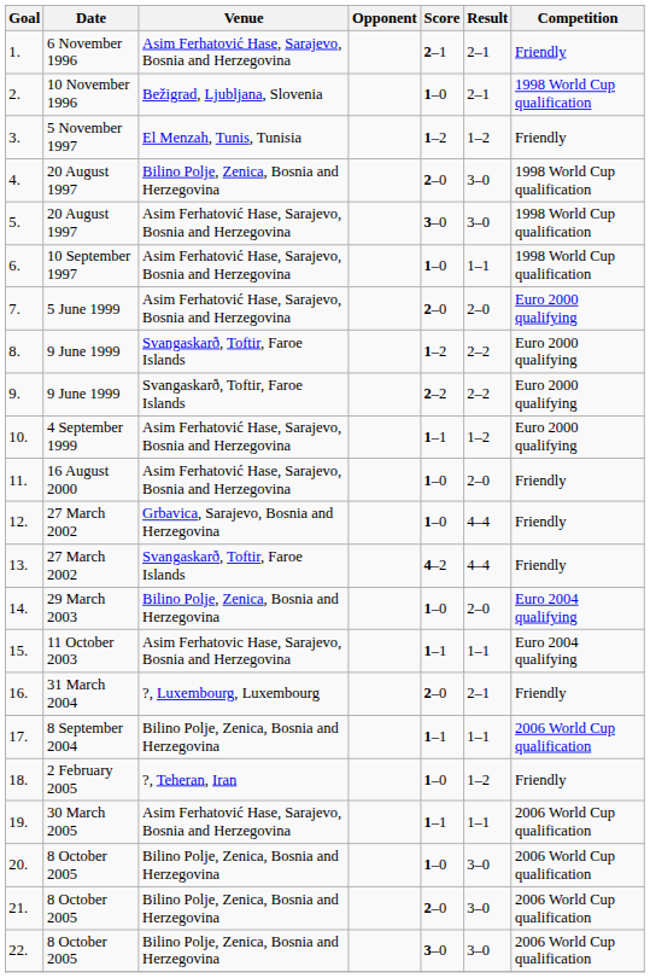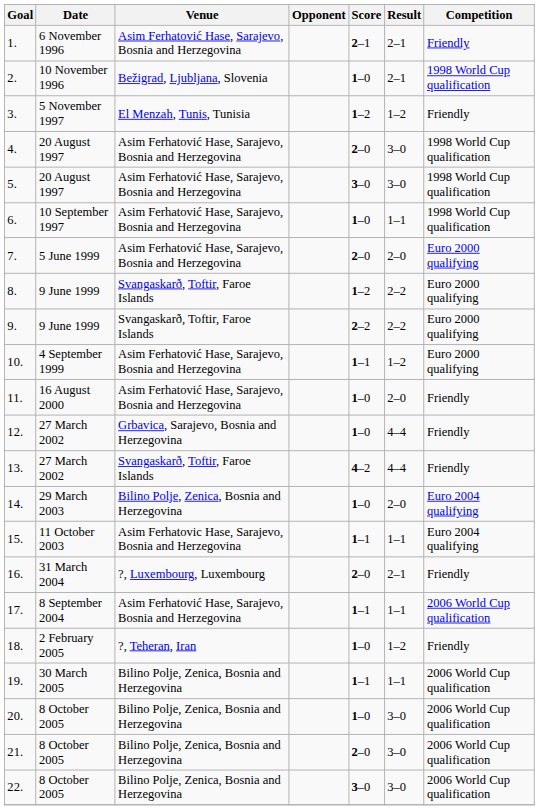4. | Venue: Bilino Polje, Zenica, Bosnia and Herzegovina -> Asim Ferhatović Hase, Sarajevo, Bosnia and Herzegovina
17. | Venue: Bilino Polje, Zenica, Bosnia and Herzegovina -> Asim Ferhatović Hase, Sarajevo, Bosnia and Herzegovina
19. | Venue: Asim Ferhatović Hase, Sarajevo, Bosnia and Herzegovina -> Bilino Polje, Zenica, Bosnia and Herzegovina
